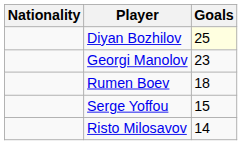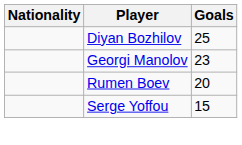Diyan Bozhilov | Goals: lightyellow background -> no background
Rumen Boev | Goals: 18 -> 20
- row: Risto Milosavov | 14
